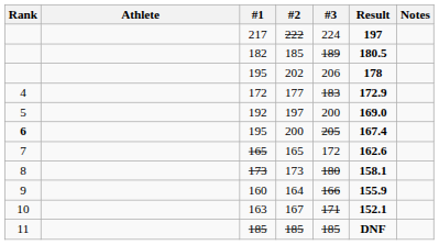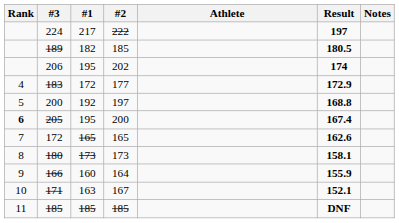columns swapped: Athlete <-> #3
195 / 202 | Result: 178 -> 174
192 | Result: 169.0 -> 168.8
